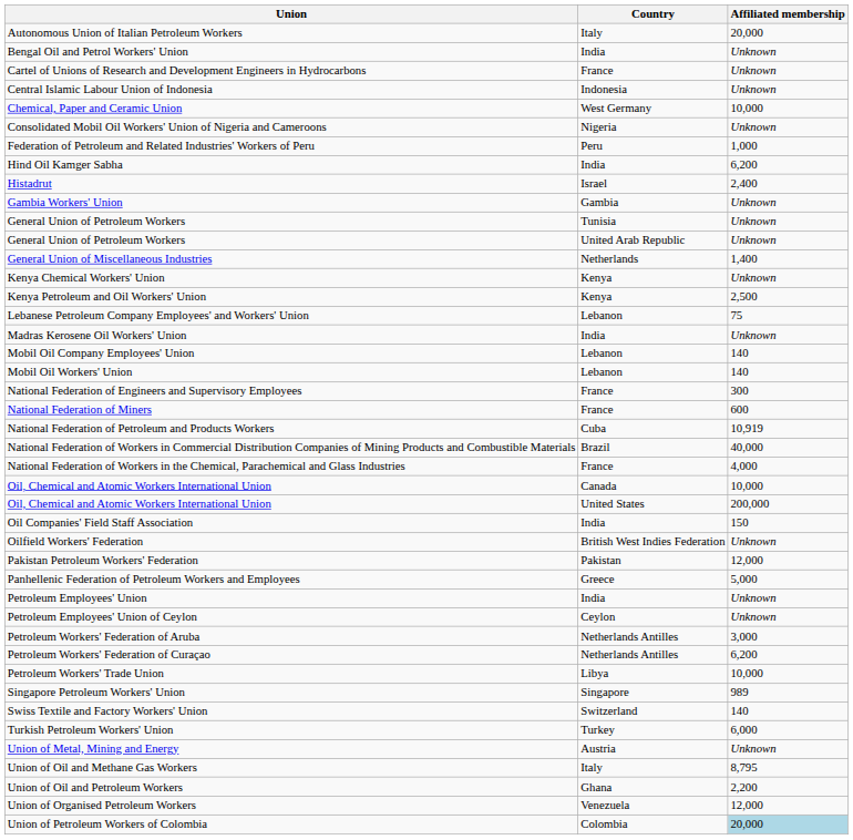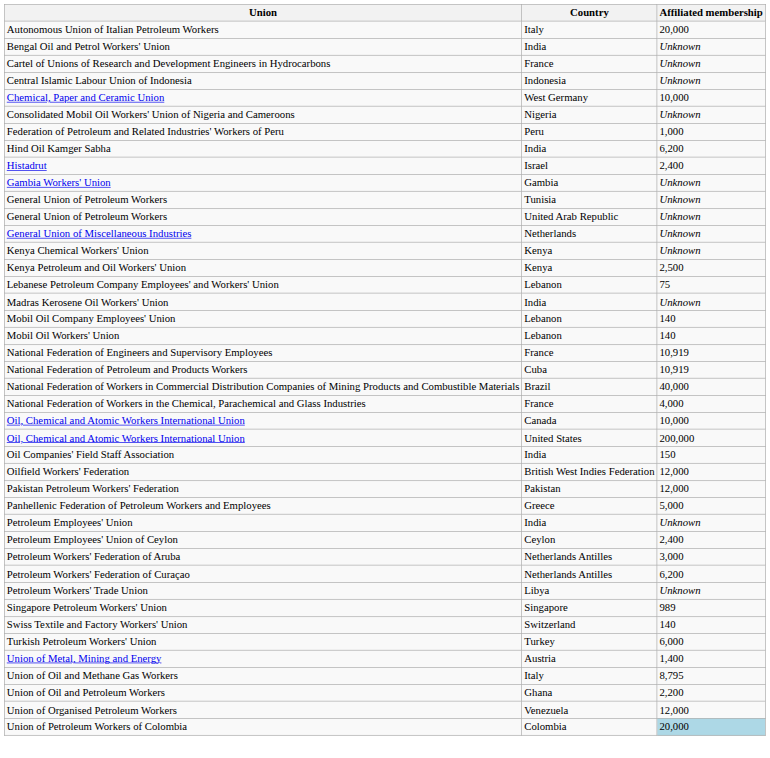General Union of Miscellaneous Industries | Affiliated membership: 1,400 -> Unknown
National Federation of Engineers and Supervisory Employees | Affiliated membership: 300 -> 10,919
- row: National Federation of Miners | France | 600
Oilfield Workers' Federation | Affiliated membership: Unknown -> 12,000
Petroleum Employees' Union of Ceylon | Affiliated membership: Unknown -> 2,400
Petroleum Workers' Trade Union | Affiliated membership: 10,000 -> Unknown
Union of Metal, Mining and Energy | Affiliated membership: Unknown -> 1,400
